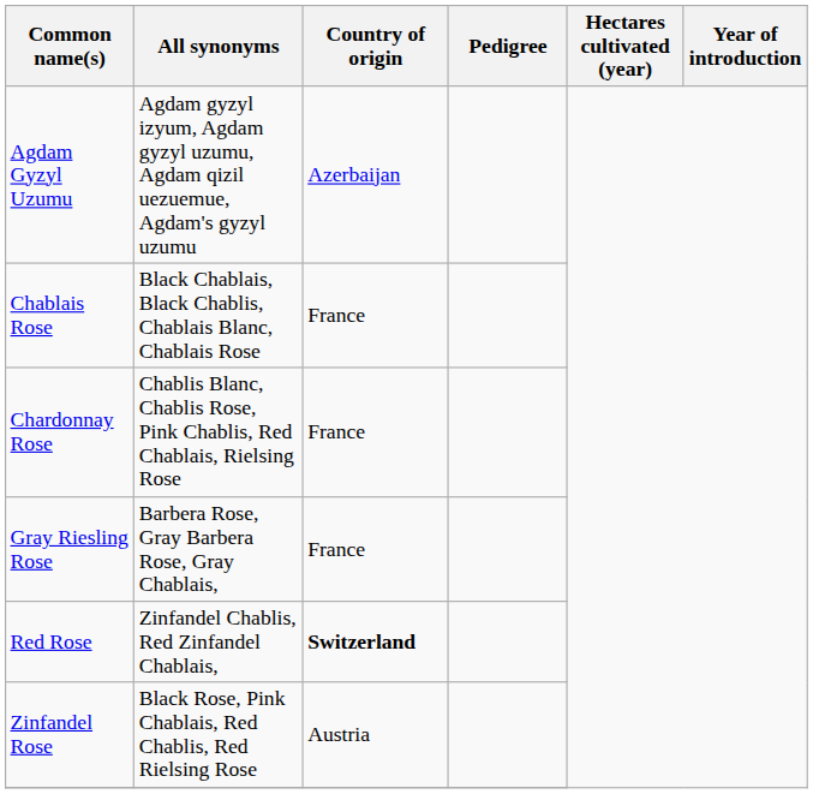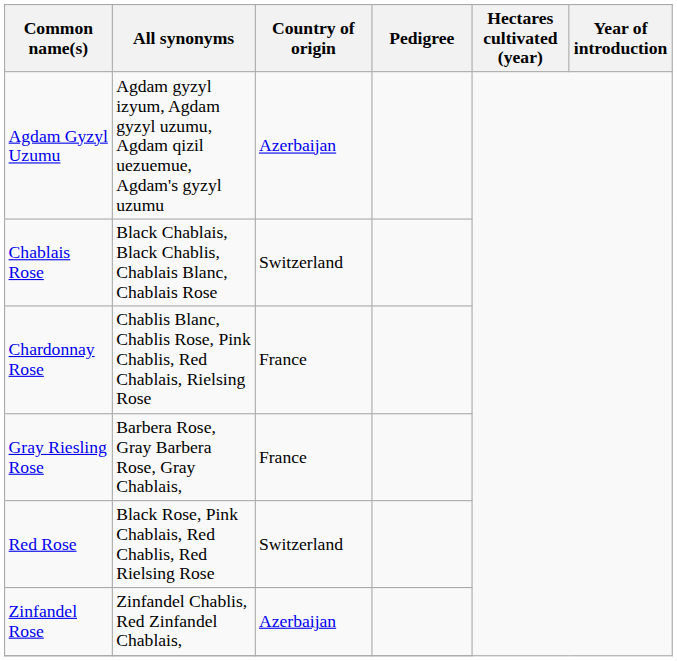Chablais Rose | Country of origin: France -> Switzerland
Red Rose | All synonyms: Zinfandel Chablis, Red Zinfandel Chablais, -> Black Rose, Pink Chablais, Red Chablis, Red Rielsing Rose
Red Rose | Country of origin: bold -> normal
Zinfandel Rose | All synonyms: Black Rose, Pink Chablais, Red Chablis, Red Rielsing Rose -> Zinfandel Chablis, Red Zinfandel Chablais,
Zinfandel Rose | Country of origin: Austria -> Azerbaijan
